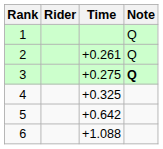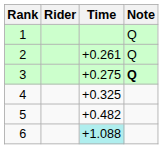5 | Time: +0.642 -> +0.482
6 | Time: no background -> paleturquoise background
